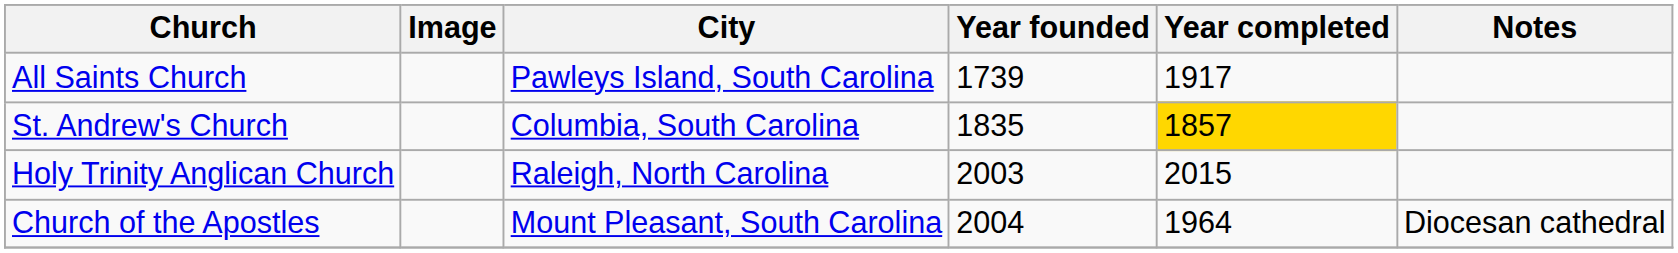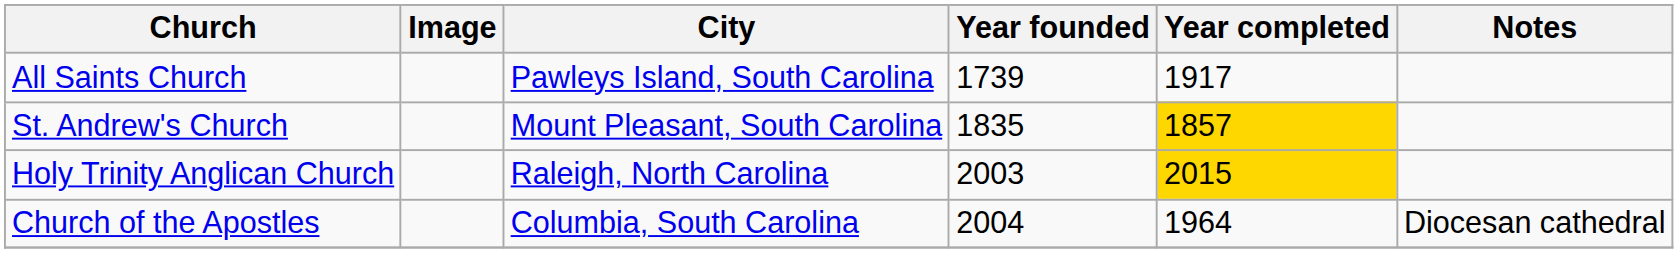St. Andrew's Church | City: Columbia, South Carolina -> Mount Pleasant, South Carolina
Holy Trinity Anglican Church | Year completed: no background -> gold background
Church of the Apostles | City: Mount Pleasant, South Carolina -> Columbia, South Carolina
